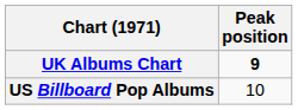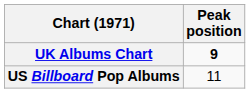US Billboard Pop Albums | Peak position: 10 -> 11
